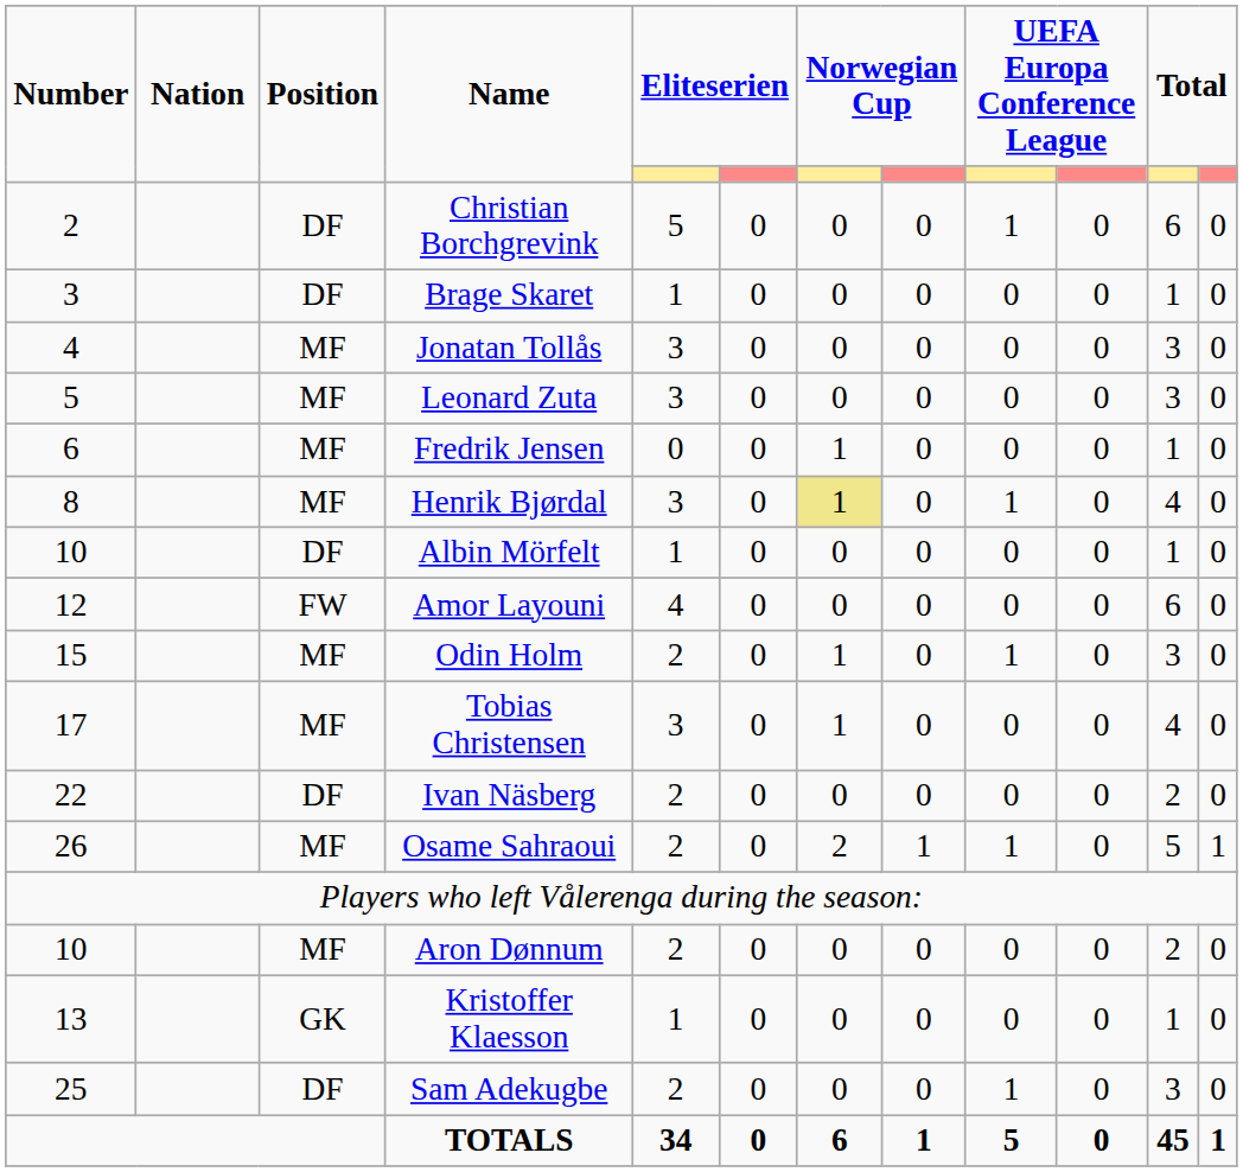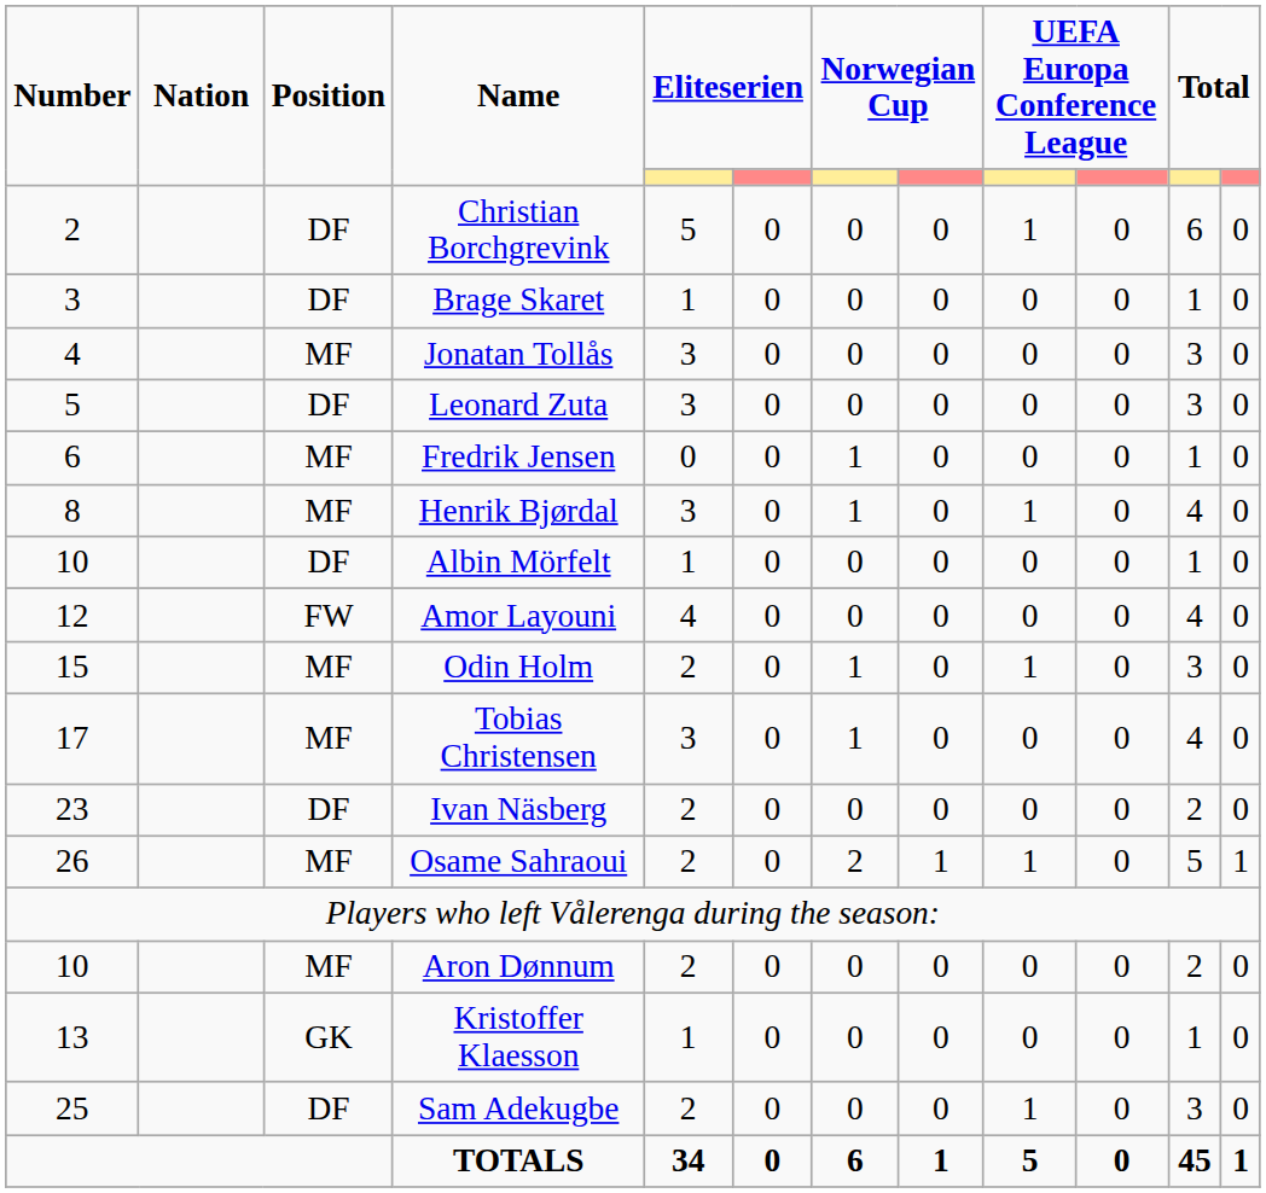Leonard Zuta | Position: MF -> DF
Henrik Bjørdal | column 7: khaki background -> no background
Amor Layouni | column 11: 6 -> 4
Ivan Näsberg | Number: 22 -> 23
